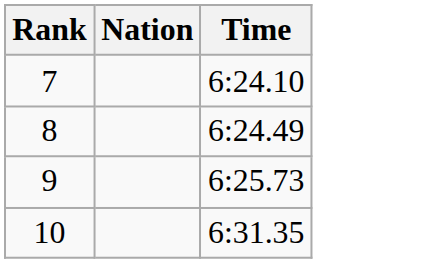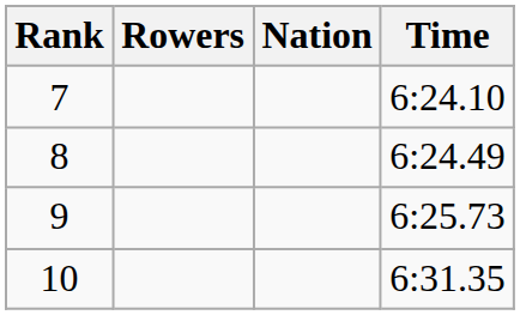+ column: Rowers
